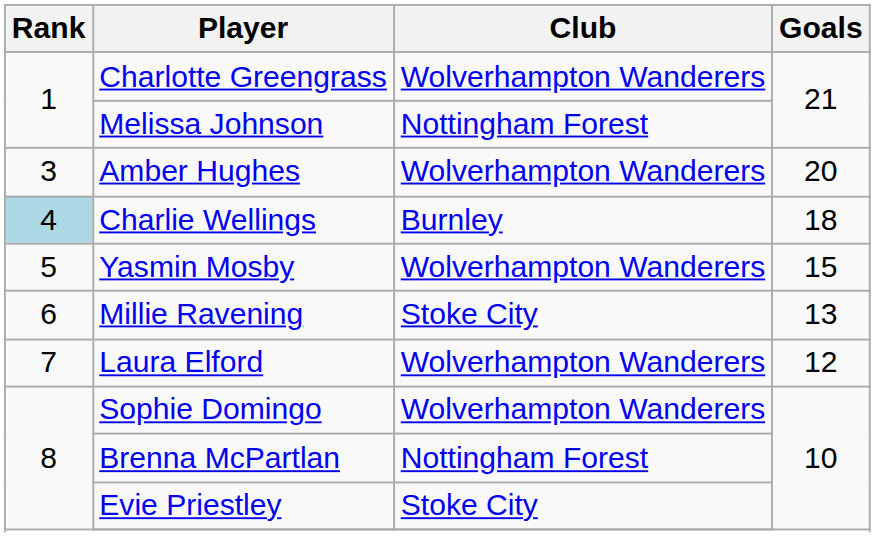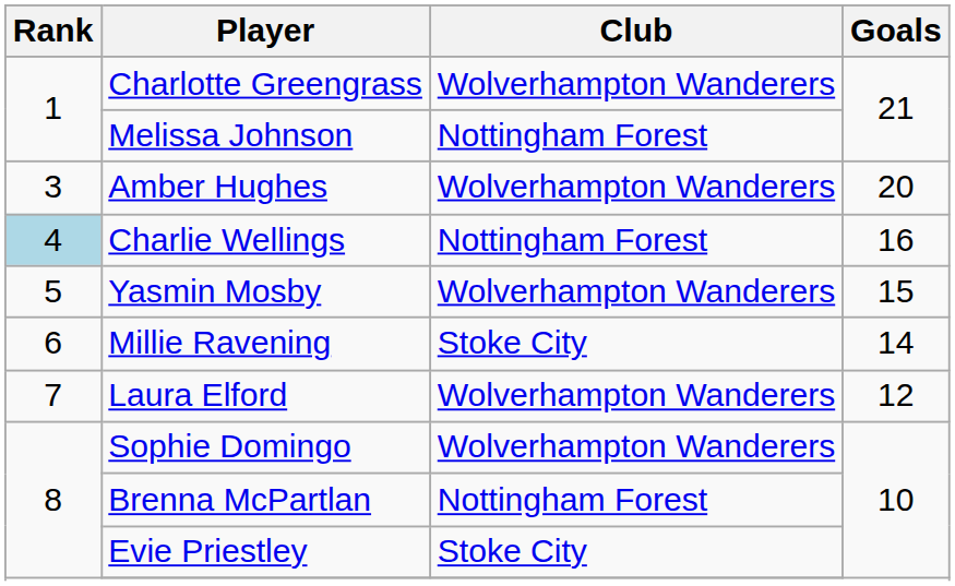Charlie Wellings | Club: Burnley -> Nottingham Forest
Charlie Wellings | Goals: 18 -> 16
Millie Ravening | Goals: 13 -> 14
